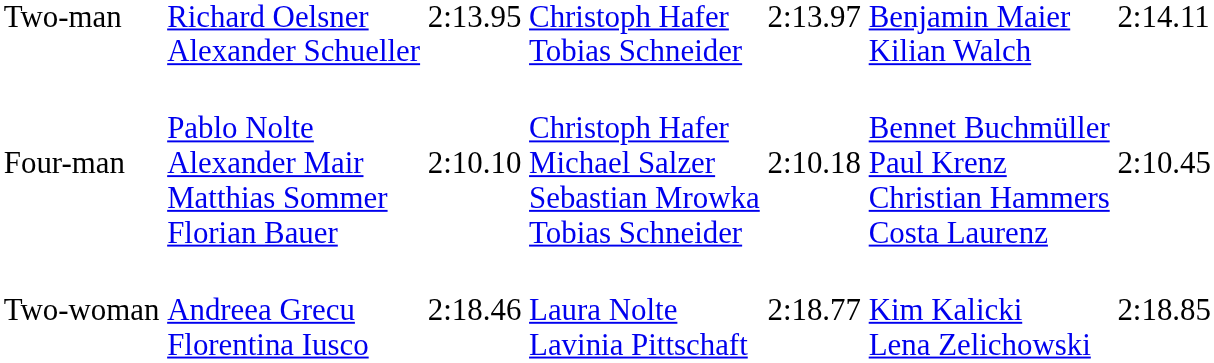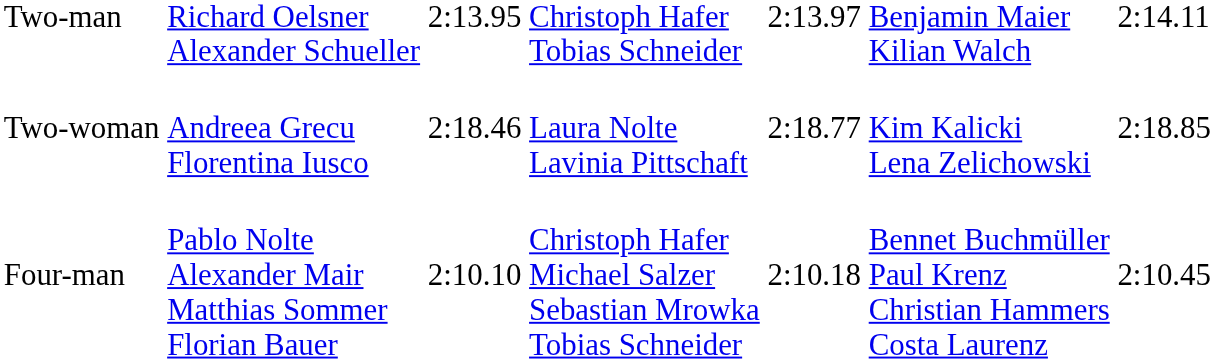rows swapped: Four-man <-> Two-woman
